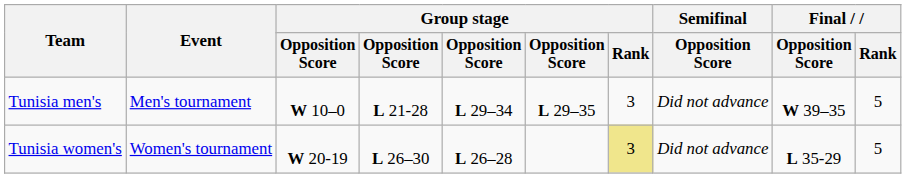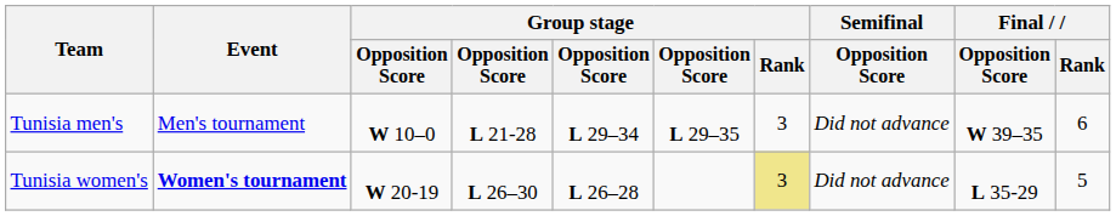Tunisia men's | Final / Rank: 5 -> 6
Tunisia women's | Event: normal -> bold
